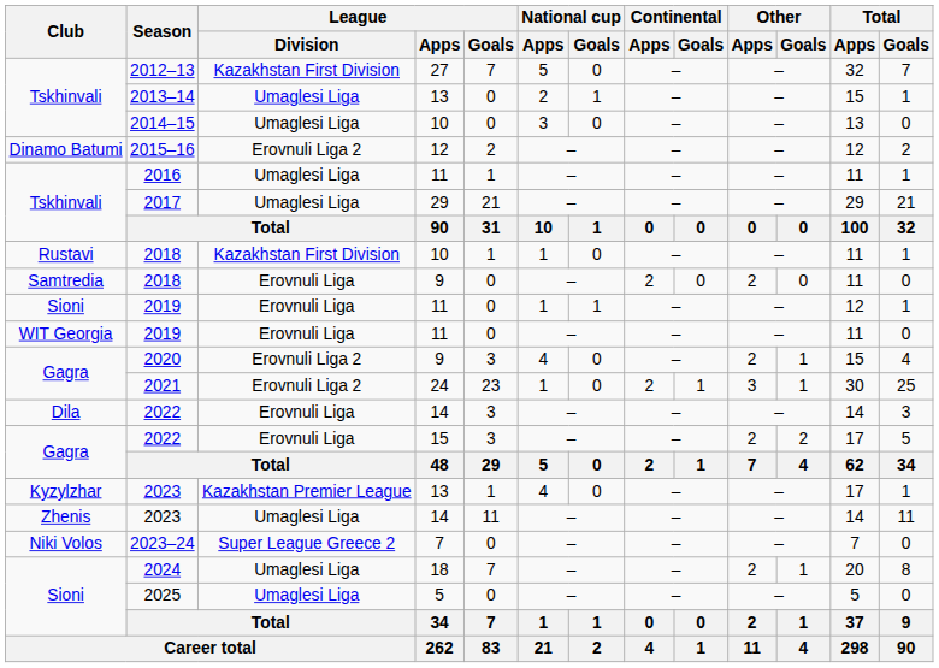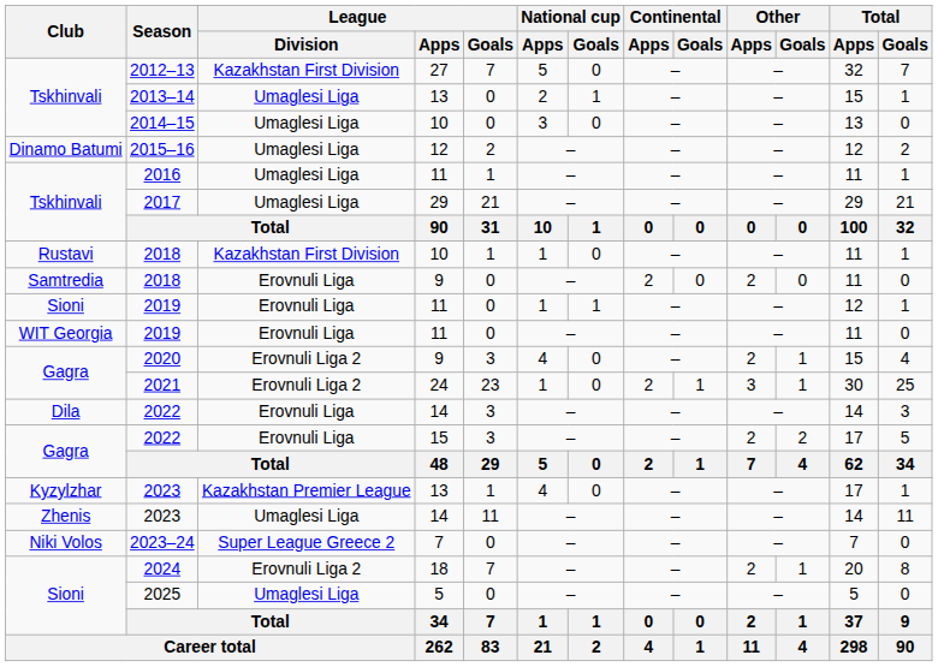2015–16 | League / Division: Erovnuli Liga 2 -> Umaglesi Liga
2024 | League / Division: Umaglesi Liga -> Erovnuli Liga 2
